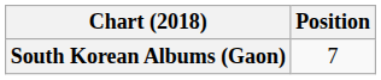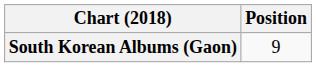South Korean Albums (Gaon) | Position: 7 -> 9
